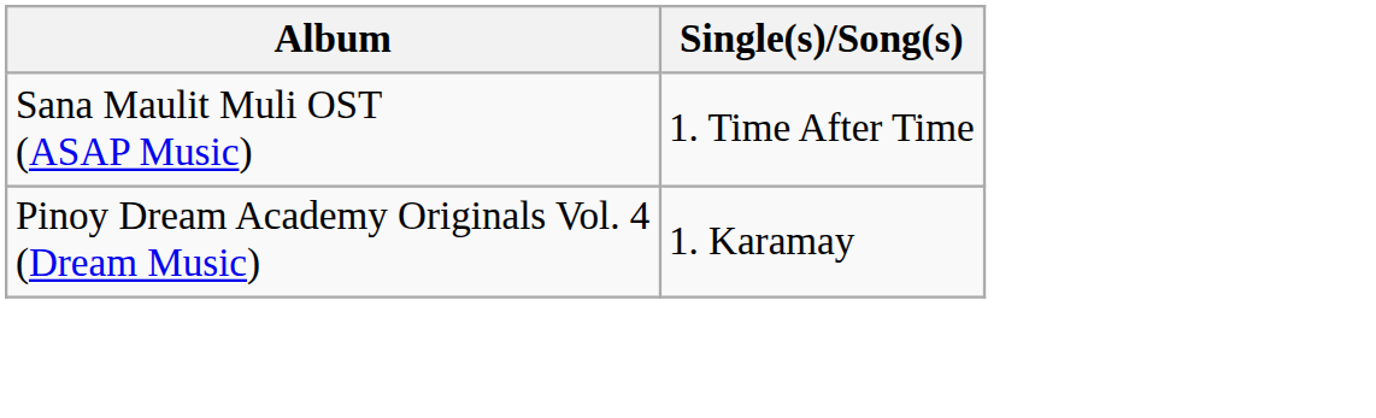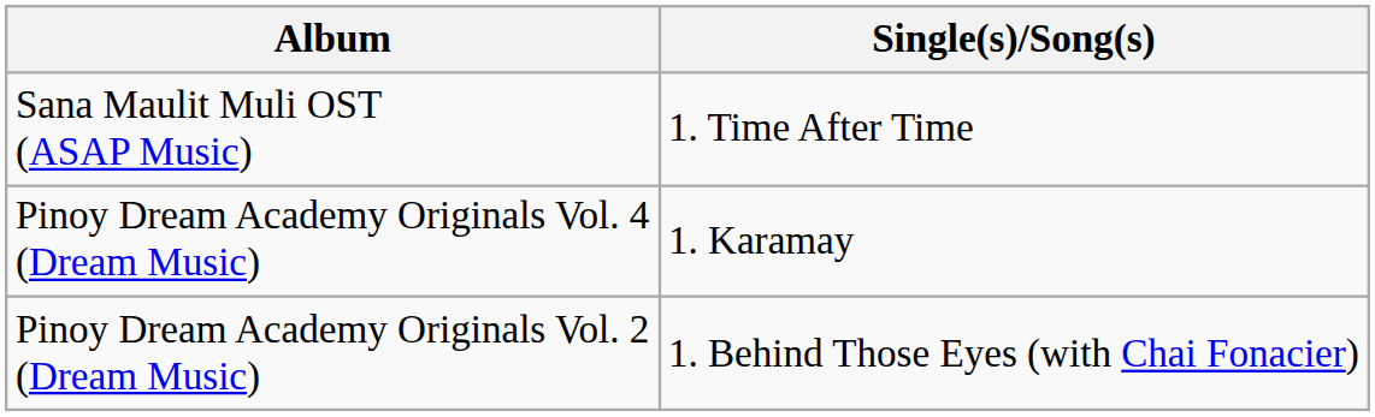+ row: Pinoy Dream Academy Originals Vol. 2 (Dream Music) | 1. Behind Those Eyes (with Chai Fonacier)
